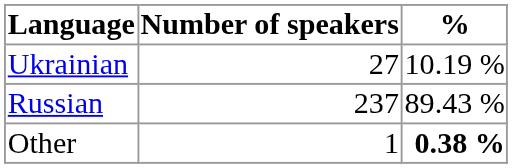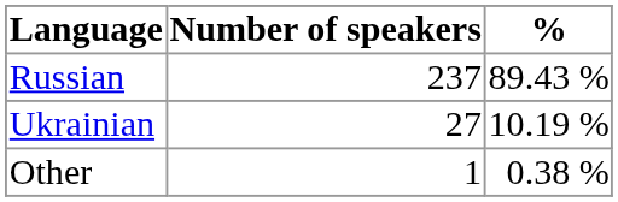rows swapped: Russian <-> Ukrainian
Other | %: bold -> normal
